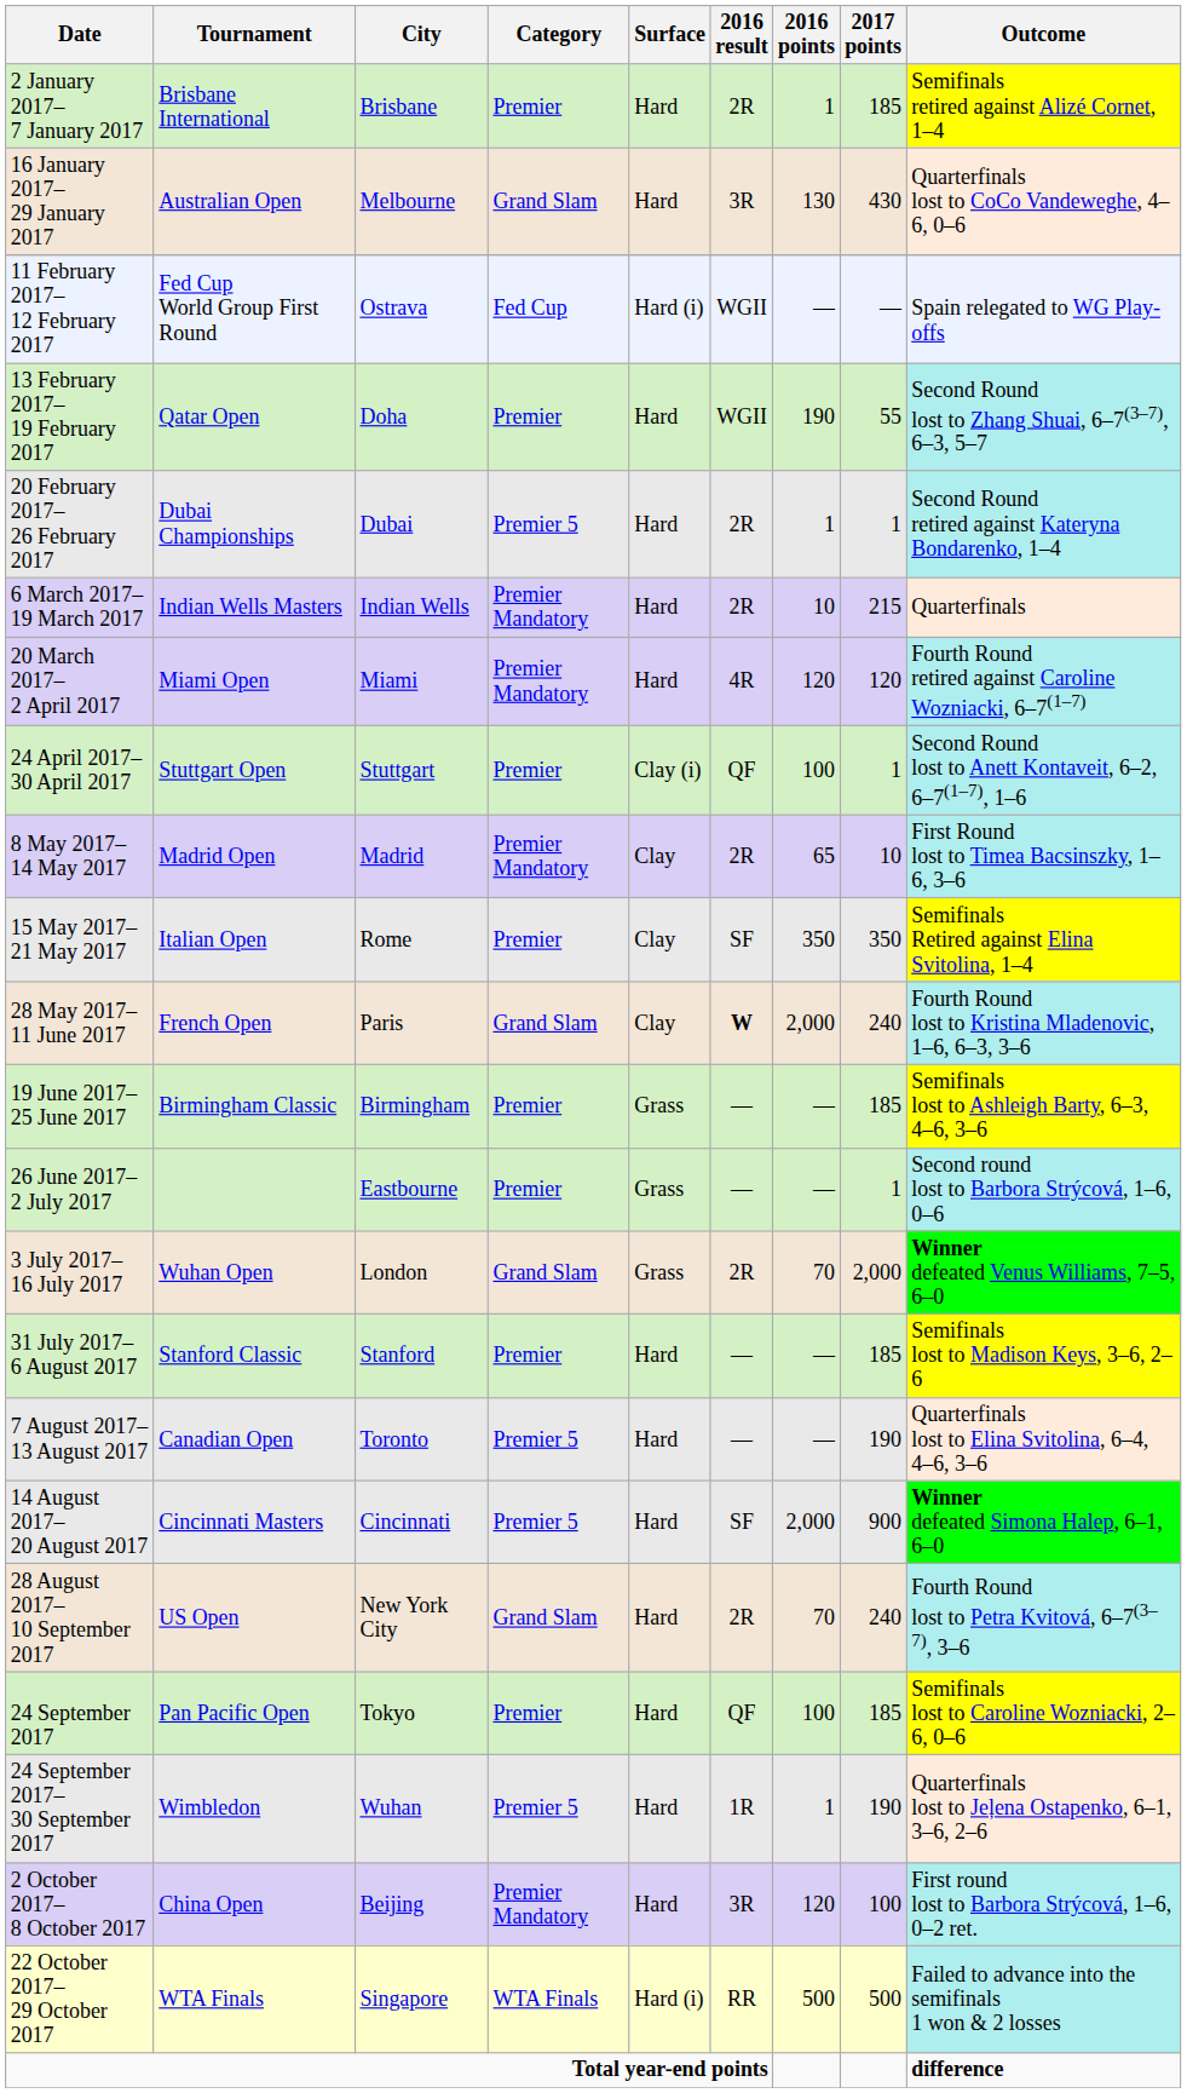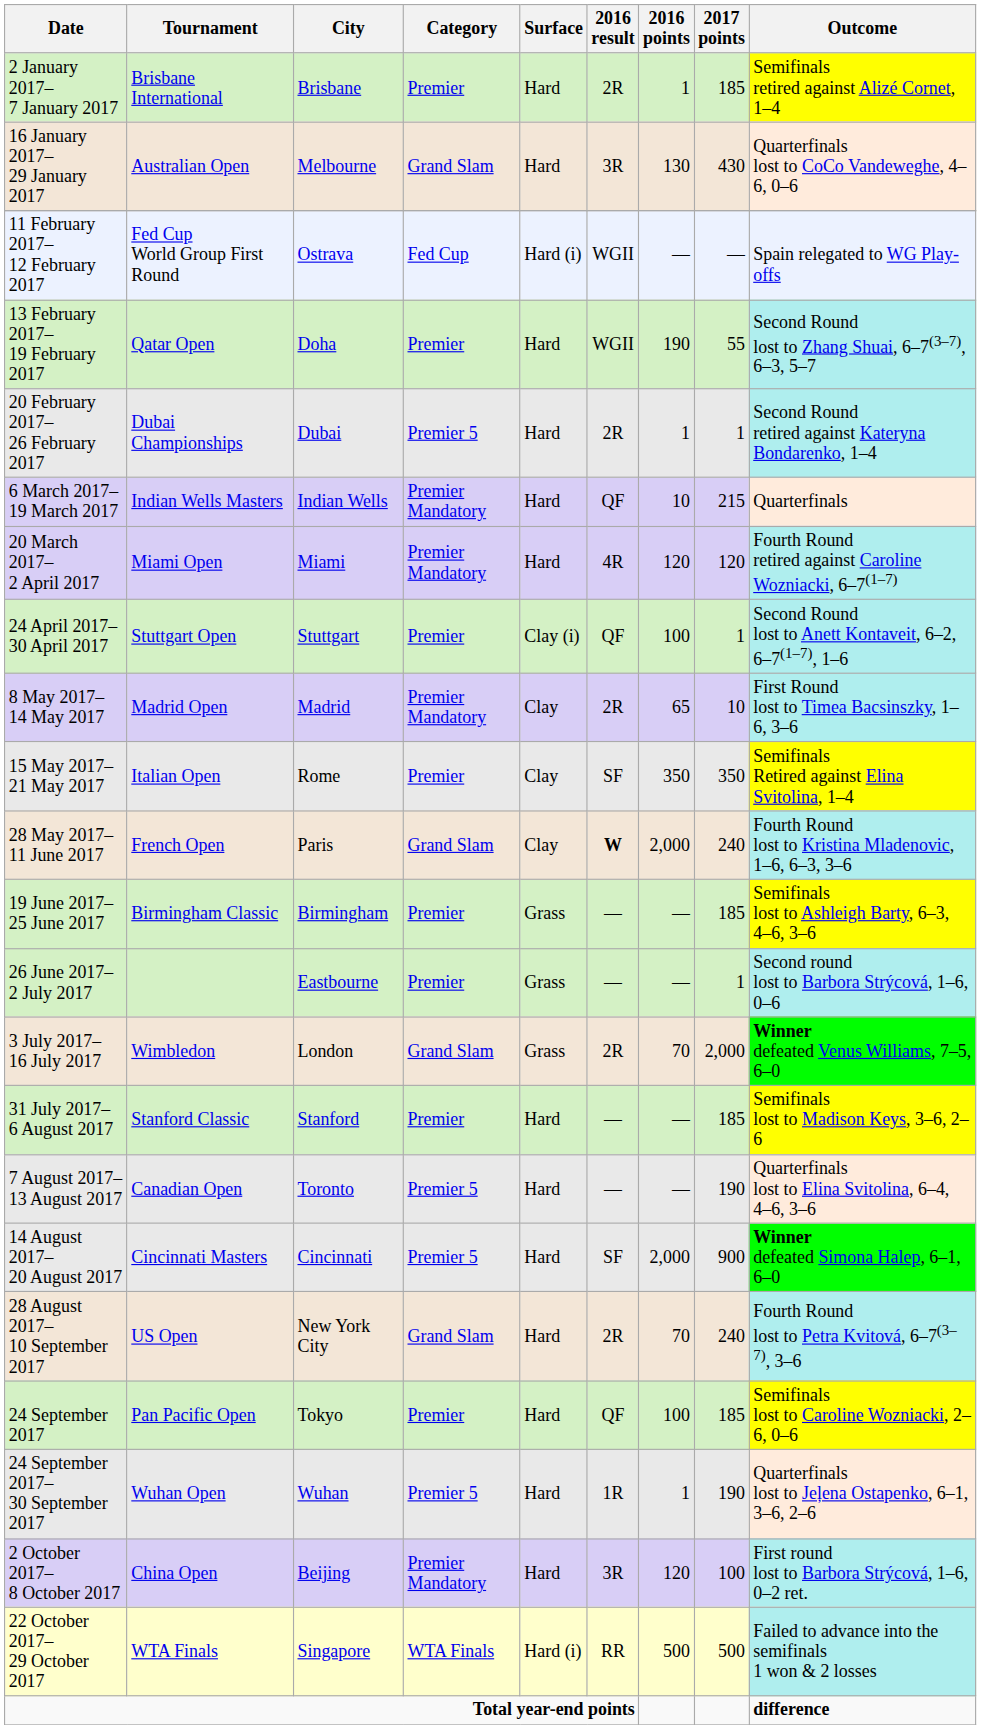6 March 2017– 19 March 2017 | 2016 result: 2R -> QF
3 July 2017– 16 July 2017 | Tournament: Wuhan Open -> Wimbledon
24 September 2017– 30 September 2017 | Tournament: Wimbledon -> Wuhan Open
